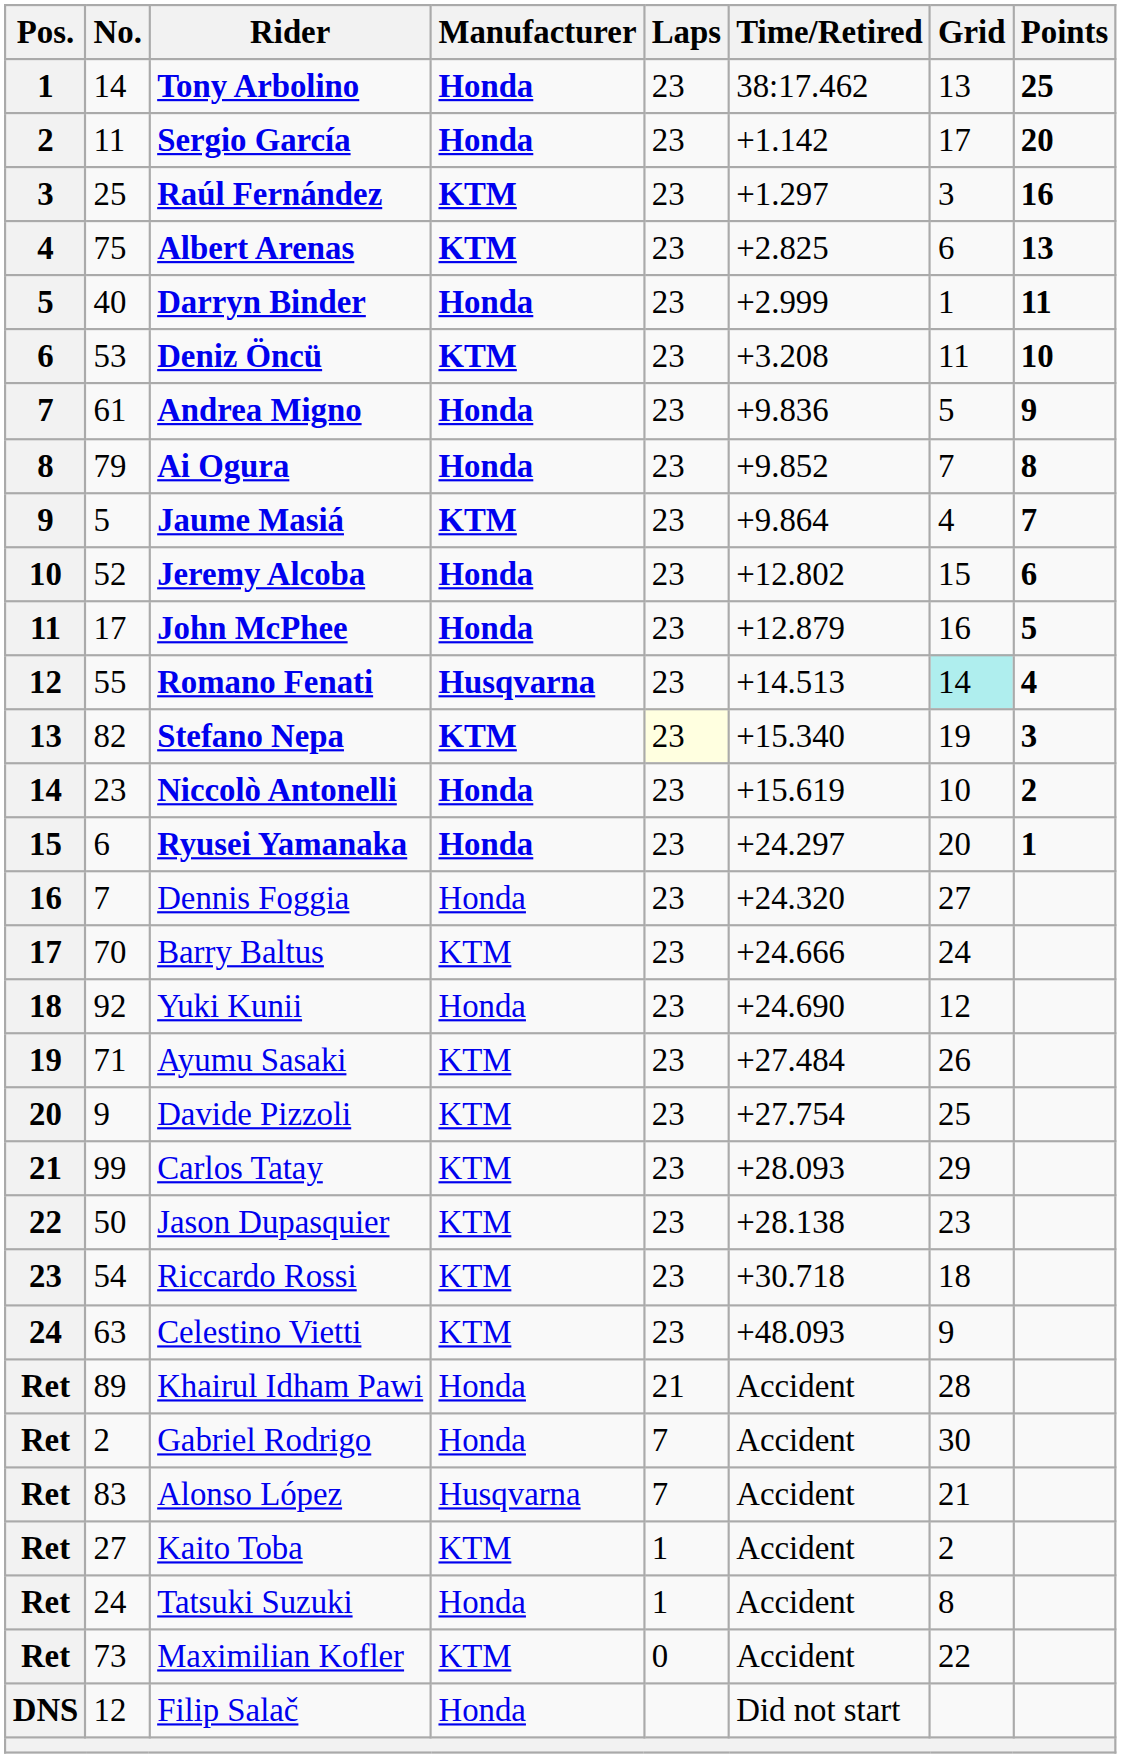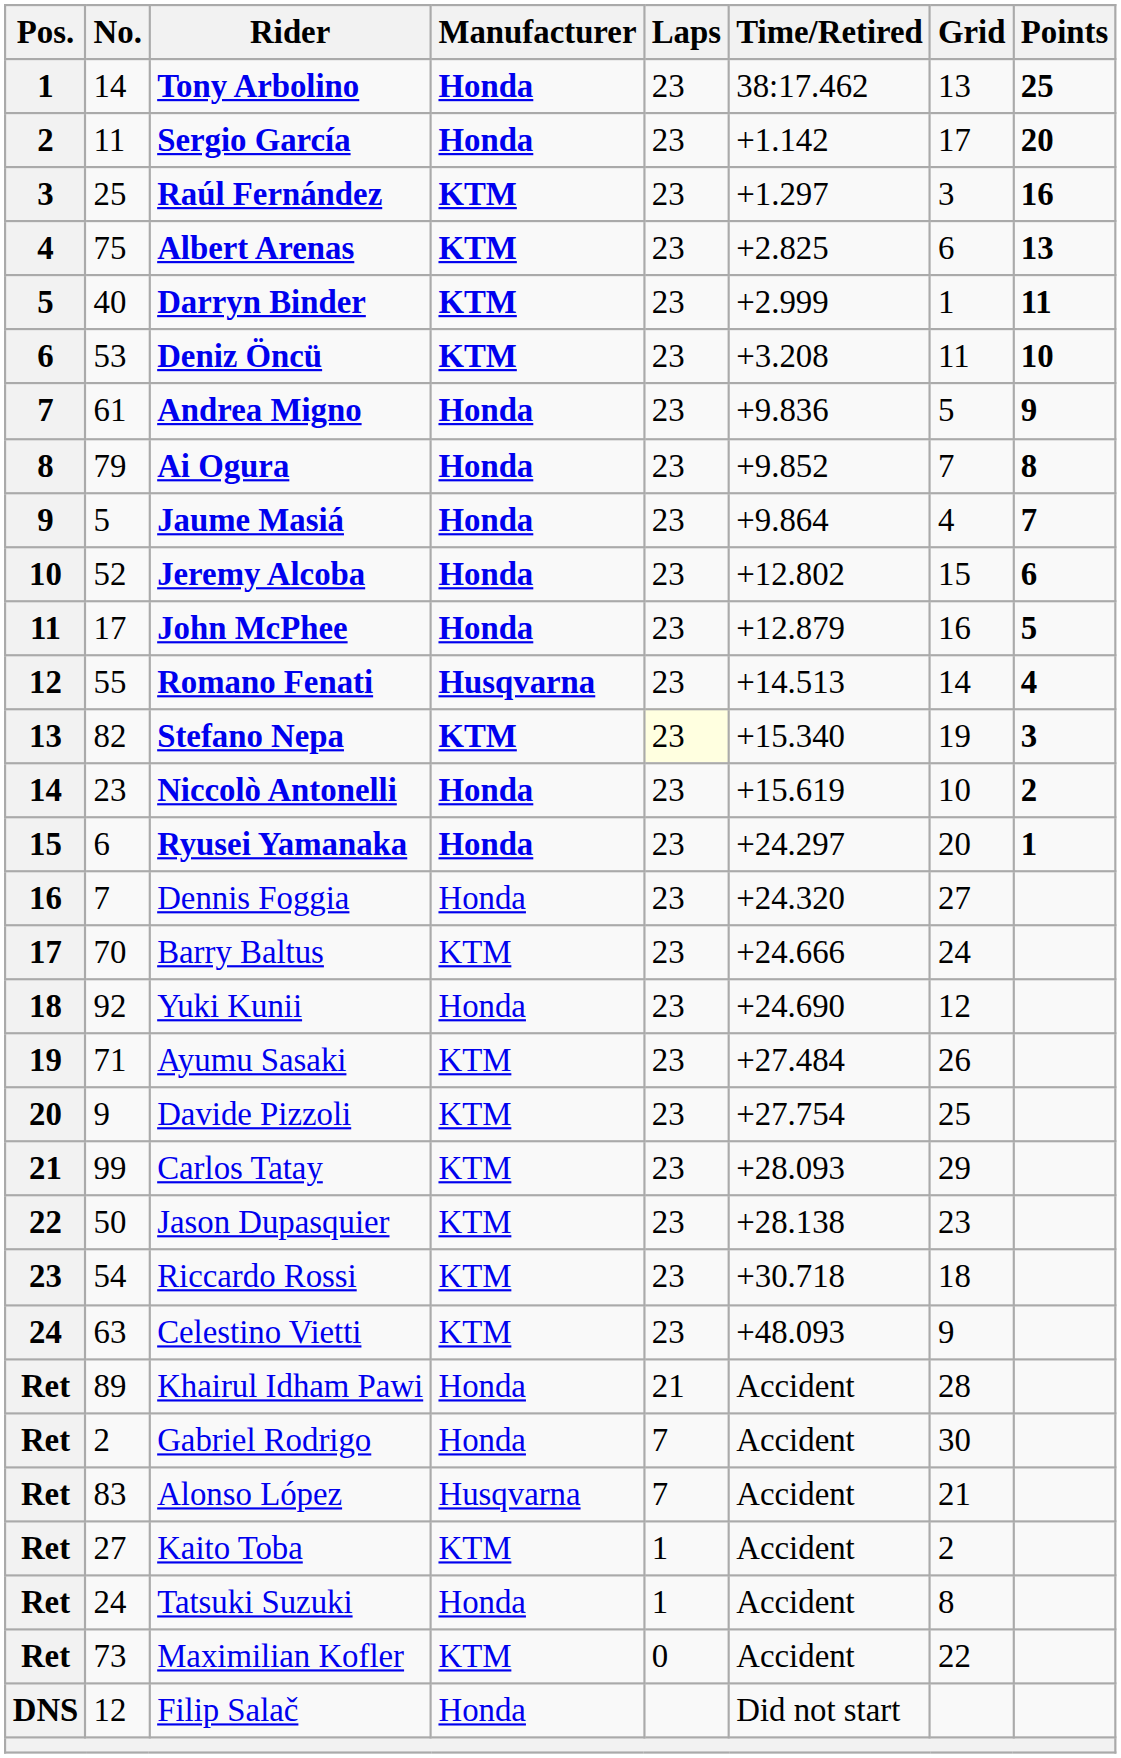Darryn Binder | Manufacturer: Honda -> KTM
Jaume Masiá | Manufacturer: KTM -> Honda
Romano Fenati | Grid: paleturquoise background -> no background
